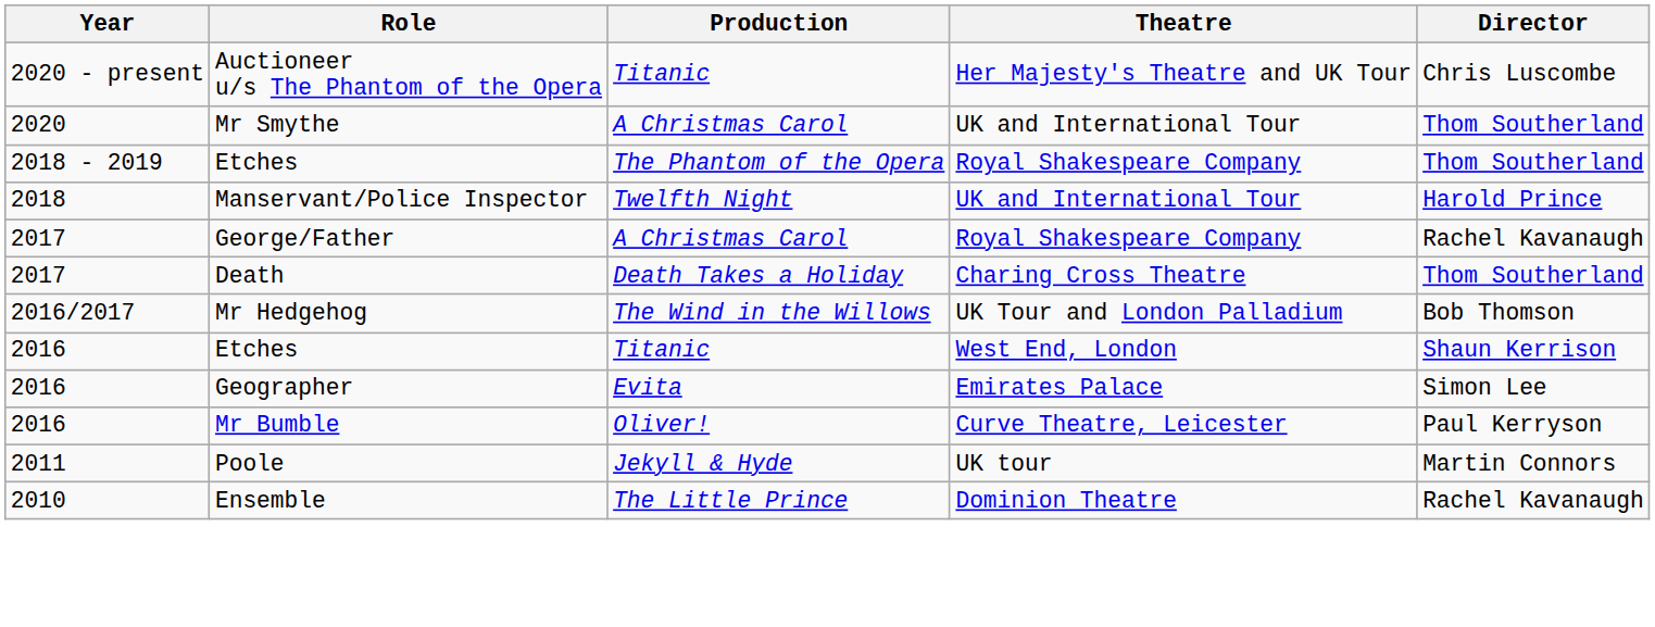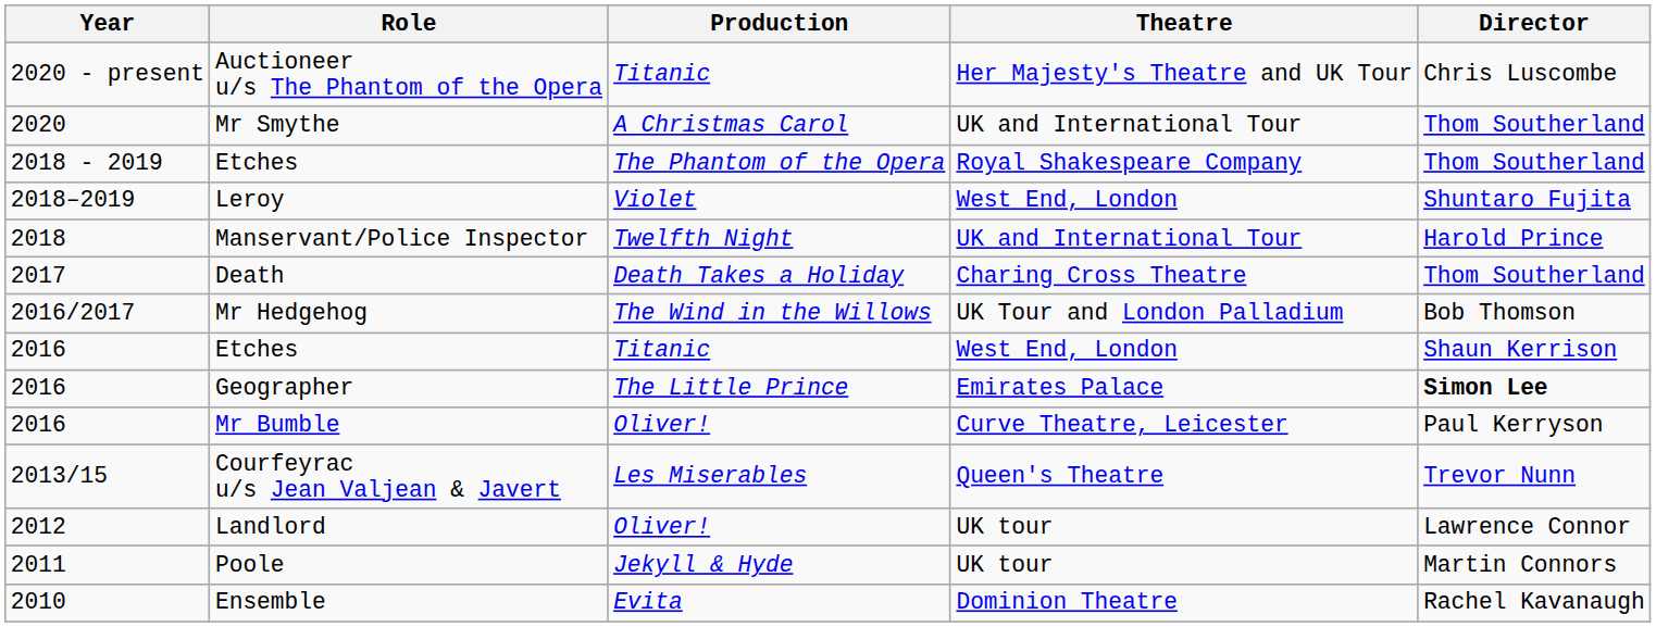+ row: 2018–2019 | Leroy | Violet | West End, London | Shuntaro Fujita
- row: 2017 | George/Father | A Christmas Carol | Royal Shakespeare Company | Rachel Kavanaugh
Geographer | Production: Evita -> The Little Prince
Geographer | Director: normal -> bold
+ row: 2013/15 | Courfeyrac u/s Jean Valjean & Javert | Les Miserables | Queen's Theatre | Trevor Nunn
+ row: 2012 | Landlord | Oliver! | UK tour | Lawrence Connor
Ensemble | Production: The Little Prince -> Evita
